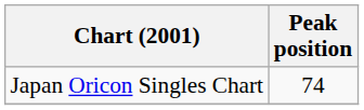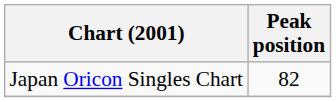Japan Oricon Singles Chart | Peak position: 74 -> 82
